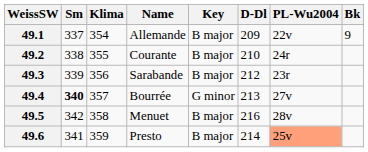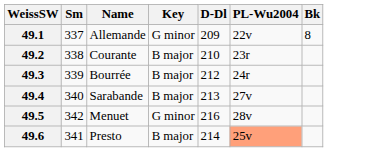- column: Klima | 354 | 355 | 356 | 357 | 358 | 359
49.1 | Key: B major -> G minor
49.1 | Bk: 9 -> 8
49.2 | PL-Wu2004: 24r -> 23r
49.3 | Name: Sarabande -> Bourrée
49.3 | PL-Wu2004: 23r -> 24r
49.4 | Sm: bold -> normal
49.4 | Name: Bourrée -> Sarabande
49.4 | Key: G minor -> B major
49.5 | Key: B major -> G minor
